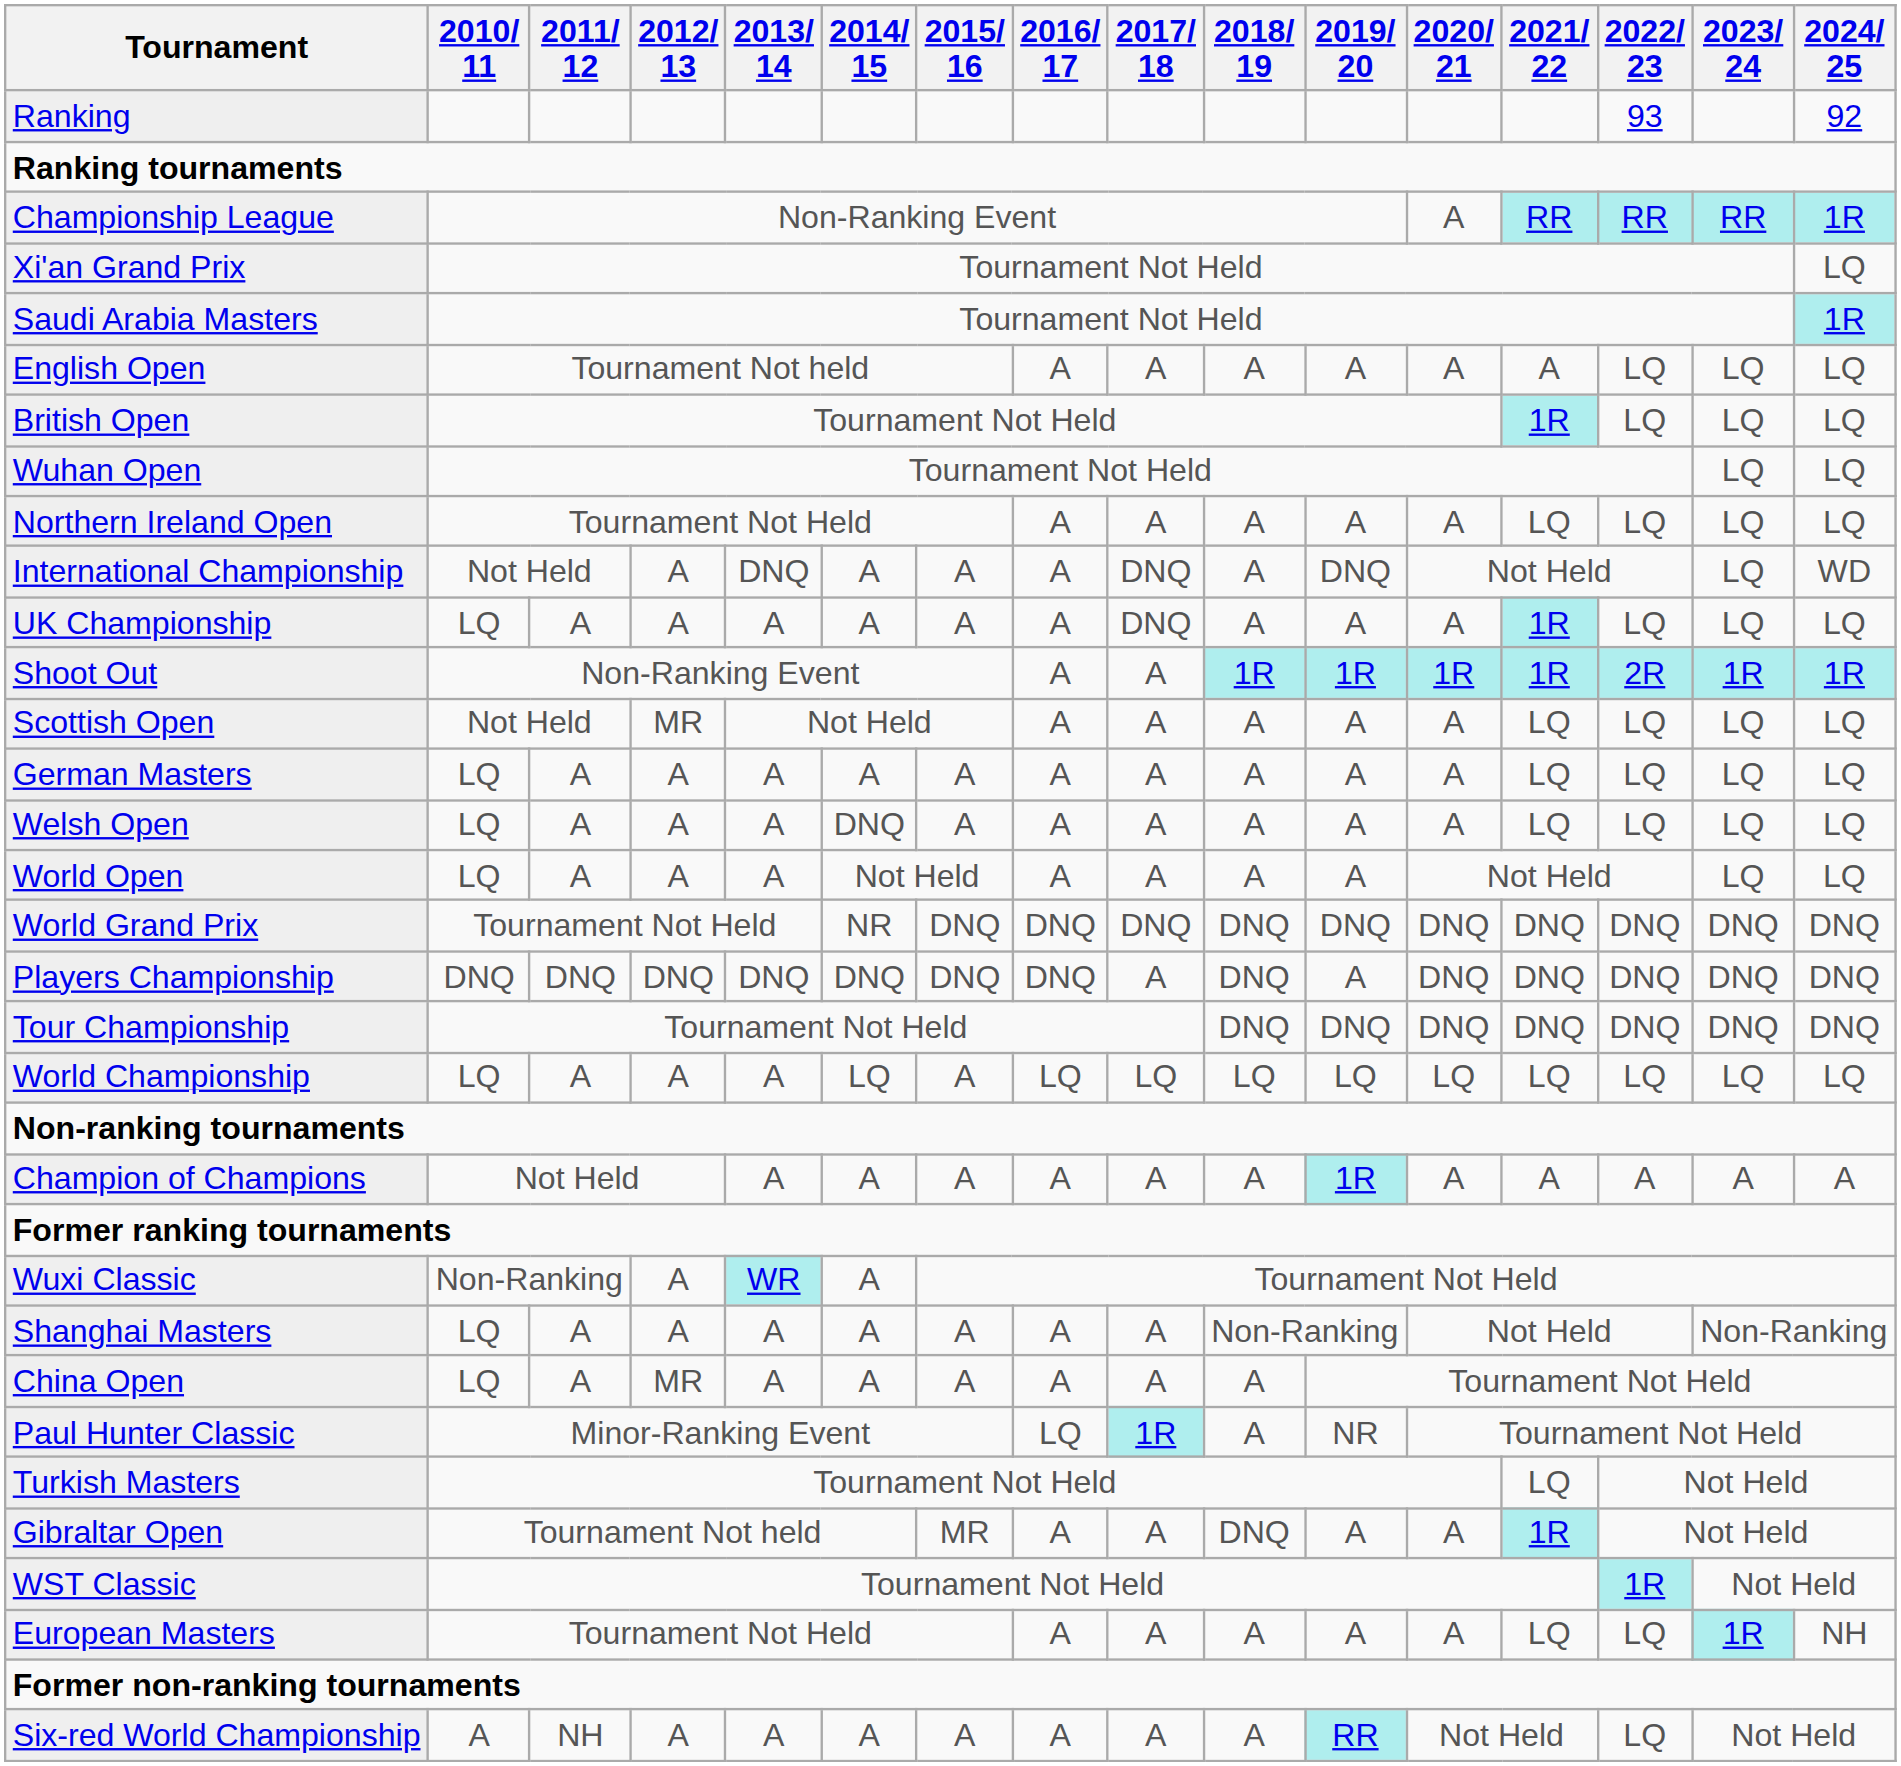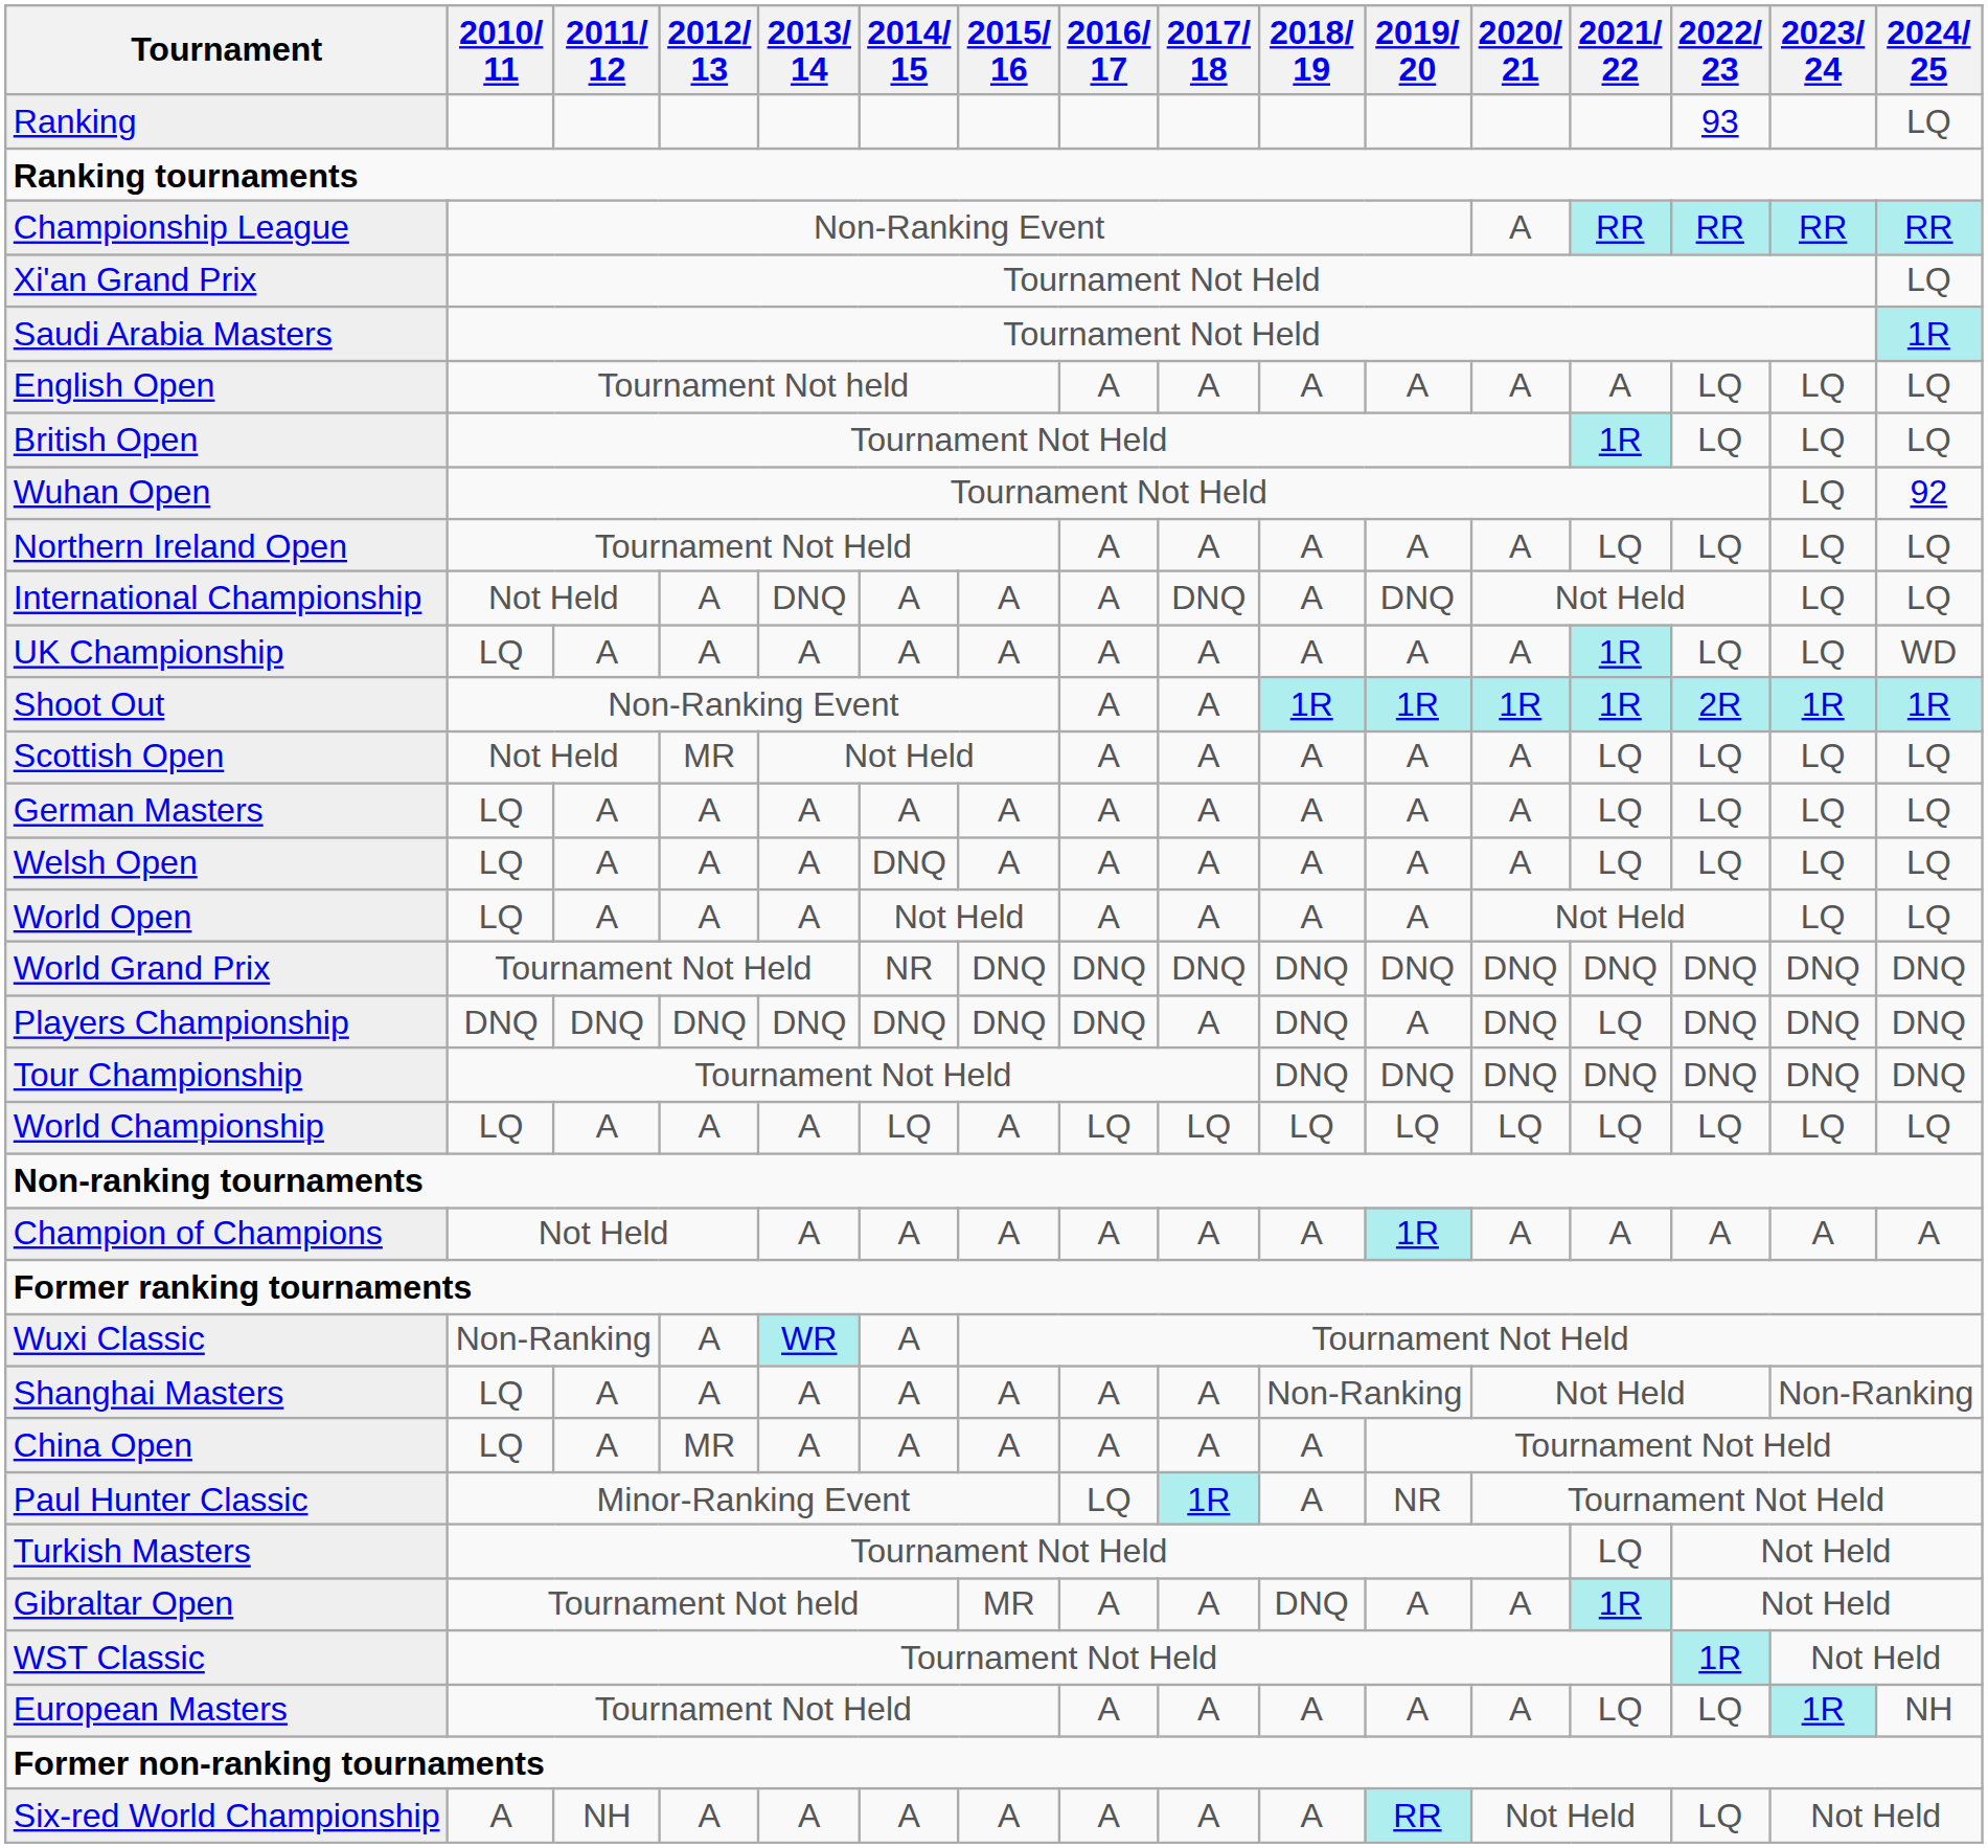Ranking | 2024/ 25: 92 -> LQ
Championship League | 2024/ 25: 1R -> RR
Wuhan Open | 2024/ 25: LQ -> 92
International Championship | 2024/ 25: WD -> LQ
UK Championship | 2017/ 18: DNQ -> A
UK Championship | 2024/ 25: LQ -> WD
Players Championship | 2021/ 22: DNQ -> LQ
